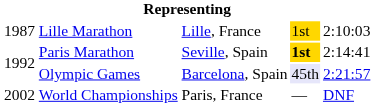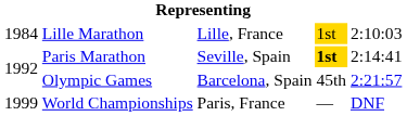Lille Marathon | column 1: 1987 -> 1984
Olympic Games | column 4: lavender background -> no background
World Championships | column 1: 2002 -> 1999
